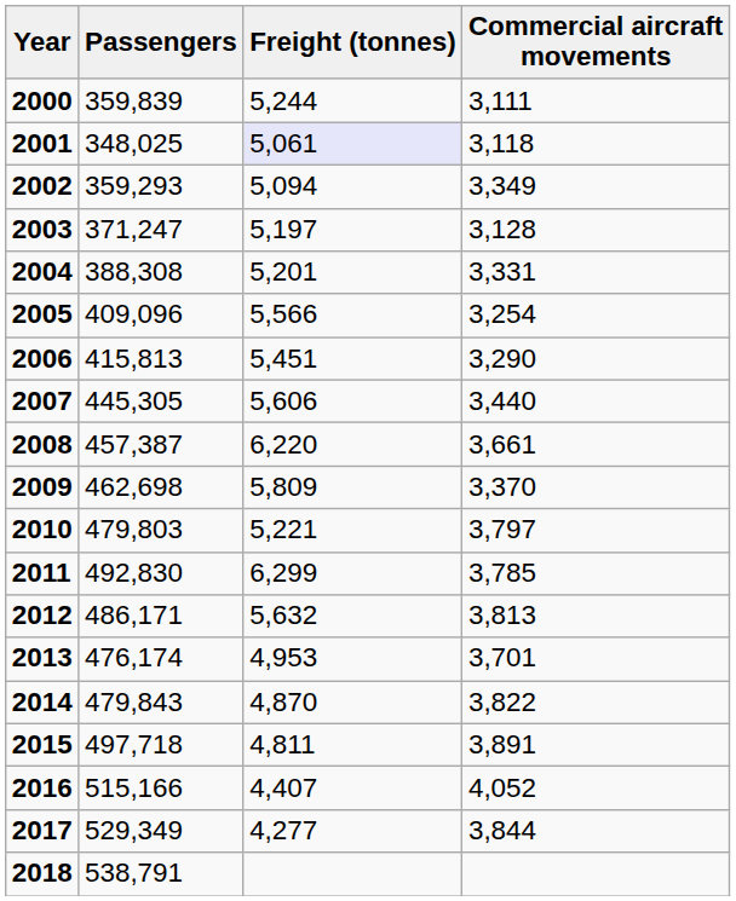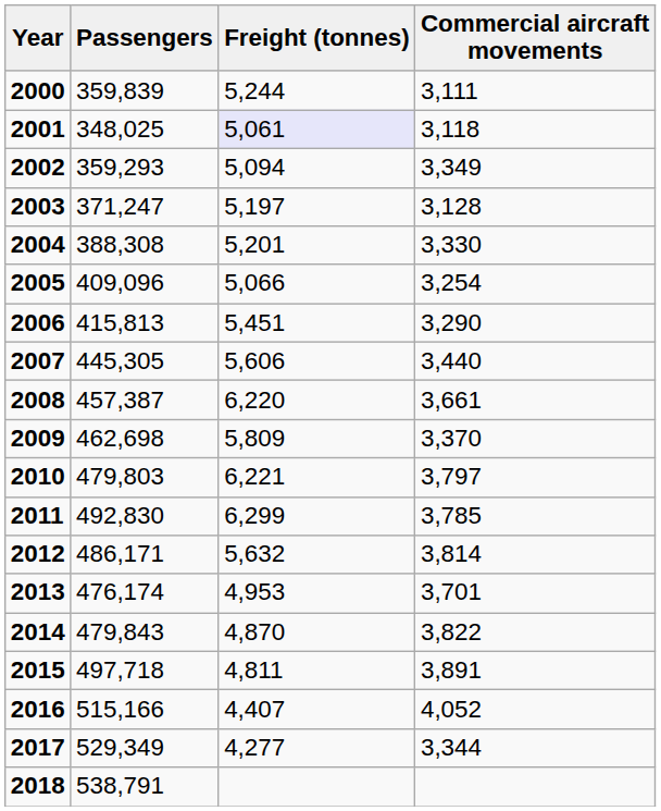2004 | Commercial aircraft movements: 3,331 -> 3,330
2005 | Freight (tonnes): 5,566 -> 5,066
2010 | Freight (tonnes): 5,221 -> 6,221
2012 | Commercial aircraft movements: 3,813 -> 3,814
2017 | Commercial aircraft movements: 3,844 -> 3,344
